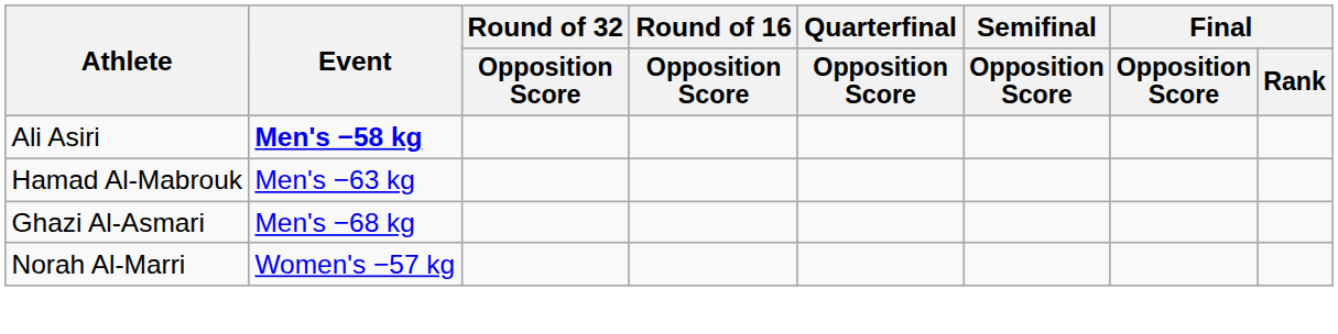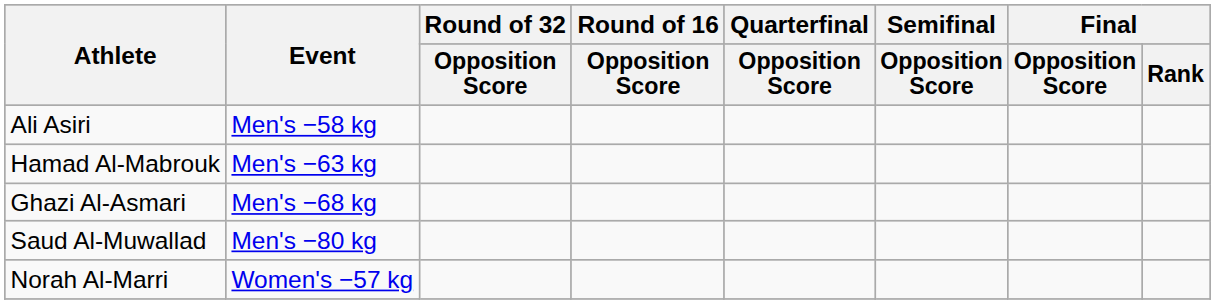Ali Asiri | Event: bold -> normal
+ row: Saud Al-Muwallad | Men's −80 kg
